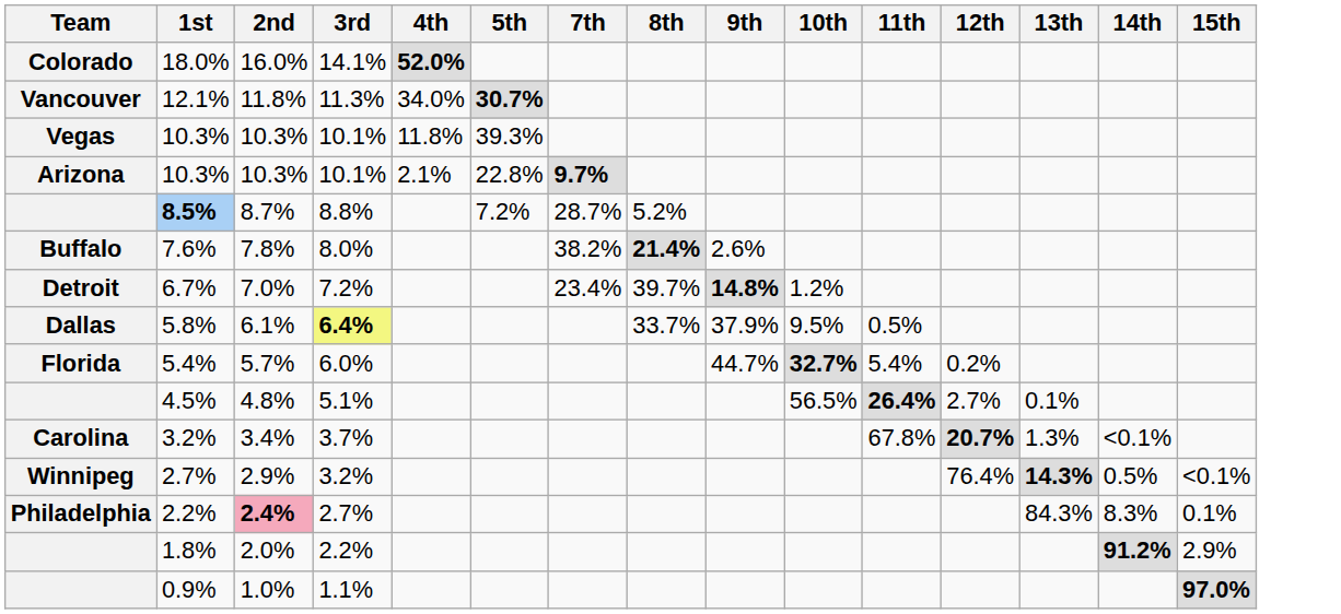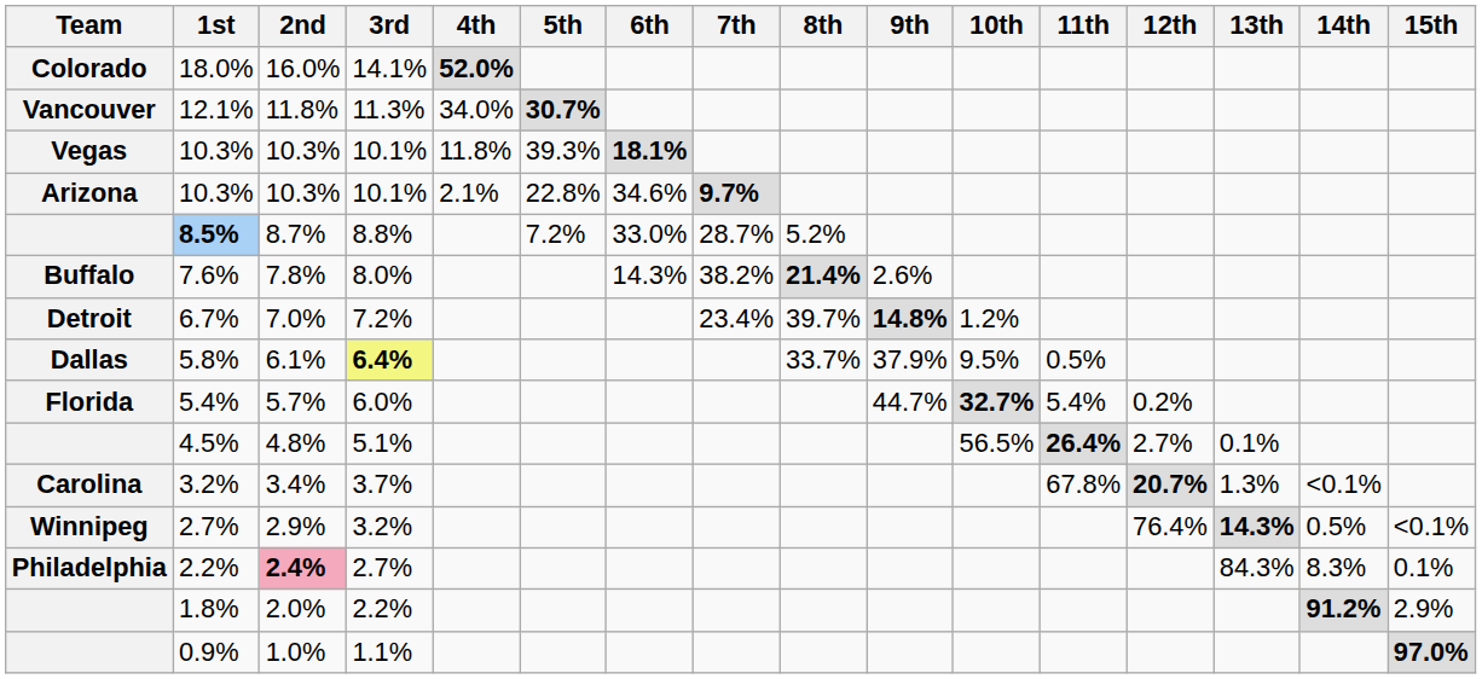+ column: 6th | 18.1% | 34.6% | 33.0% | 14.3%
